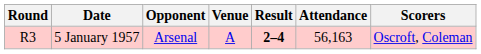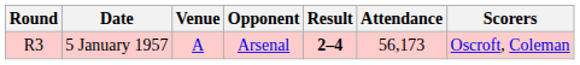columns swapped: Opponent <-> Venue
5 January 1957 | Attendance: 56,163 -> 56,173
